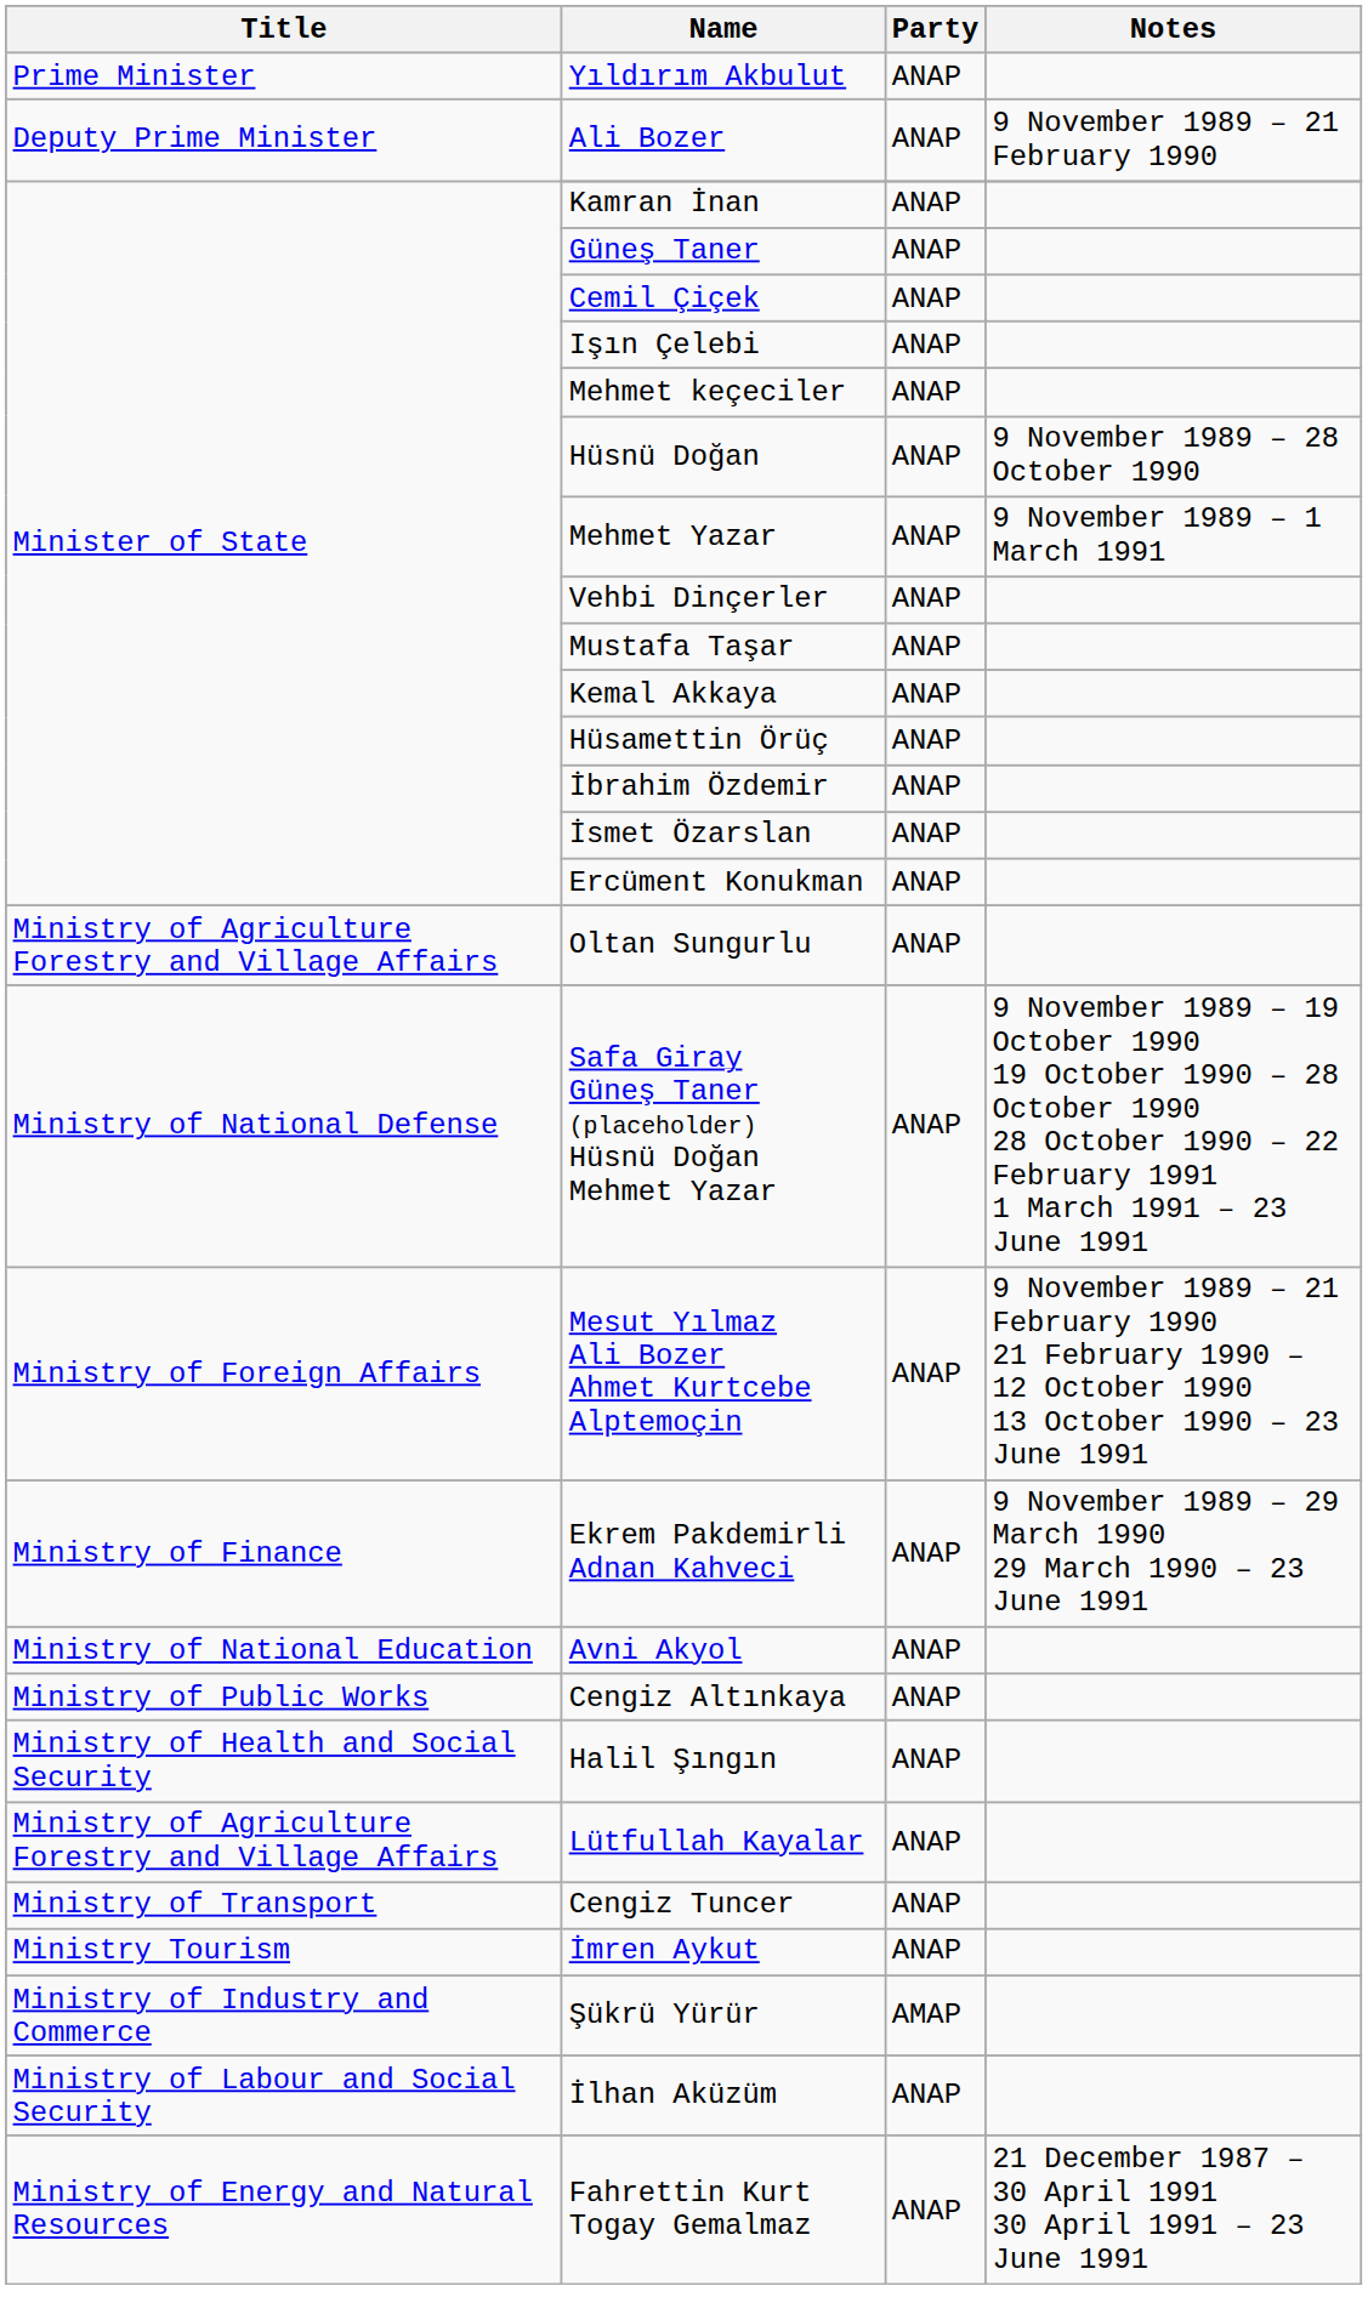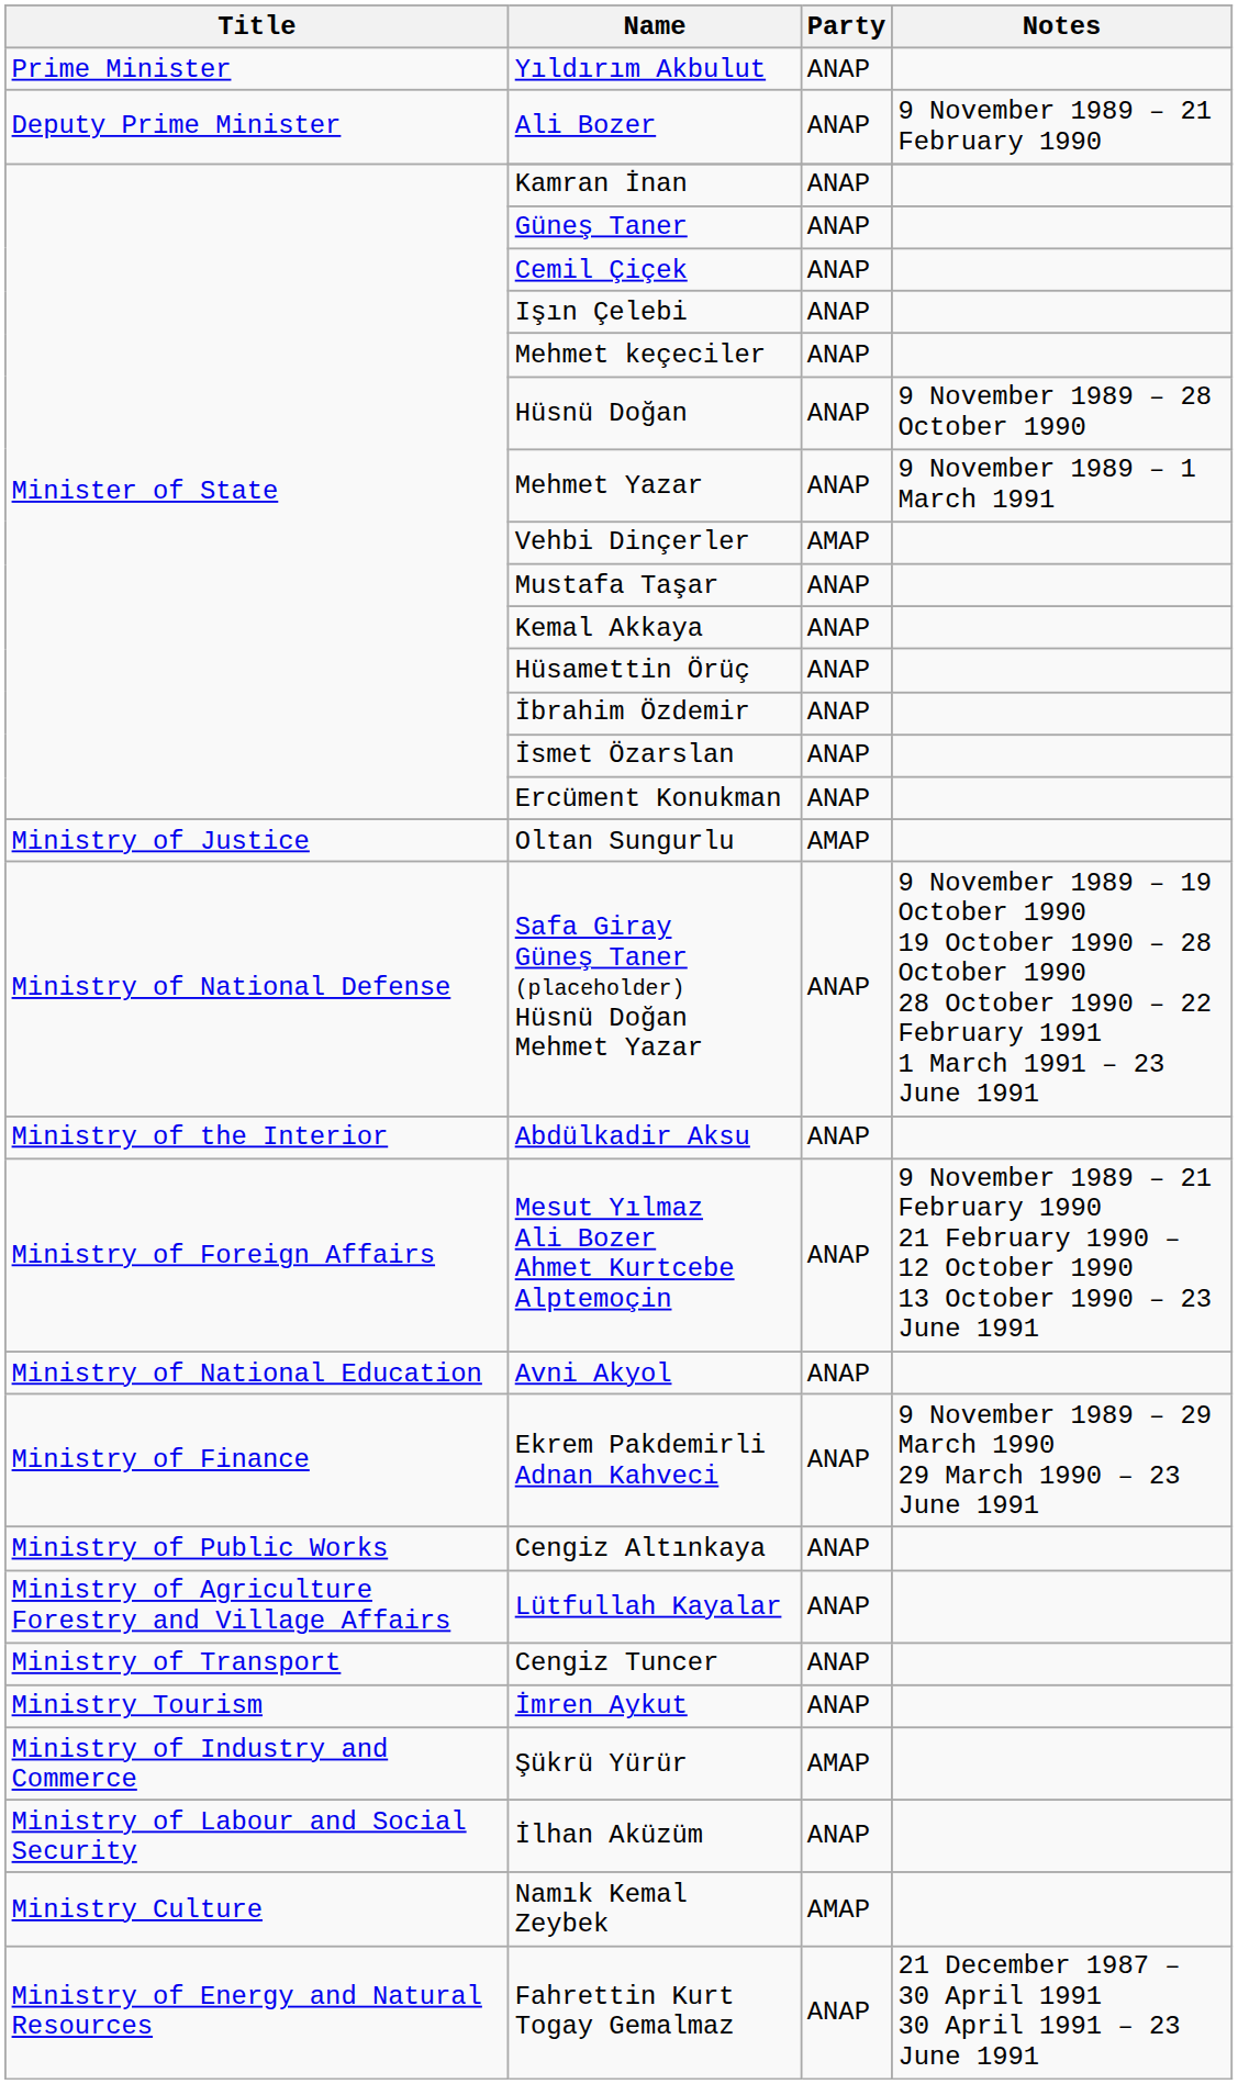Vehbi Dinçerler | Party: ANAP -> AMAP
Oltan Sungurlu | Title: Ministry of Agriculture Forestry and Village Affairs -> Ministry of Justice
Oltan Sungurlu | Party: ANAP -> AMAP
+ row: Ministry of the Interior | Abdülkadir Aksu | ANAP
rows swapped: Ekrem Pakdemirli Adnan Kahveci <-> Avni Akyol
- row: Ministry of Health and Social Security | Halil Şıngın | ANAP
+ row: Ministry Culture | Namık Kemal Zeybek | AMAP
